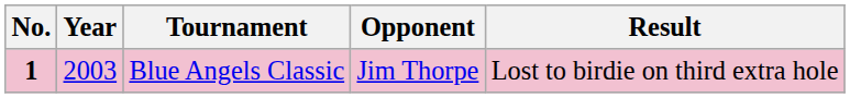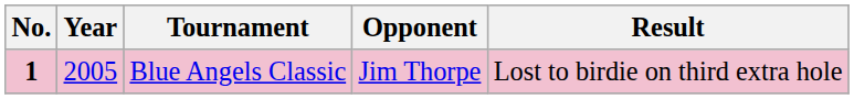Blue Angels Classic | Year: 2003 -> 2005
